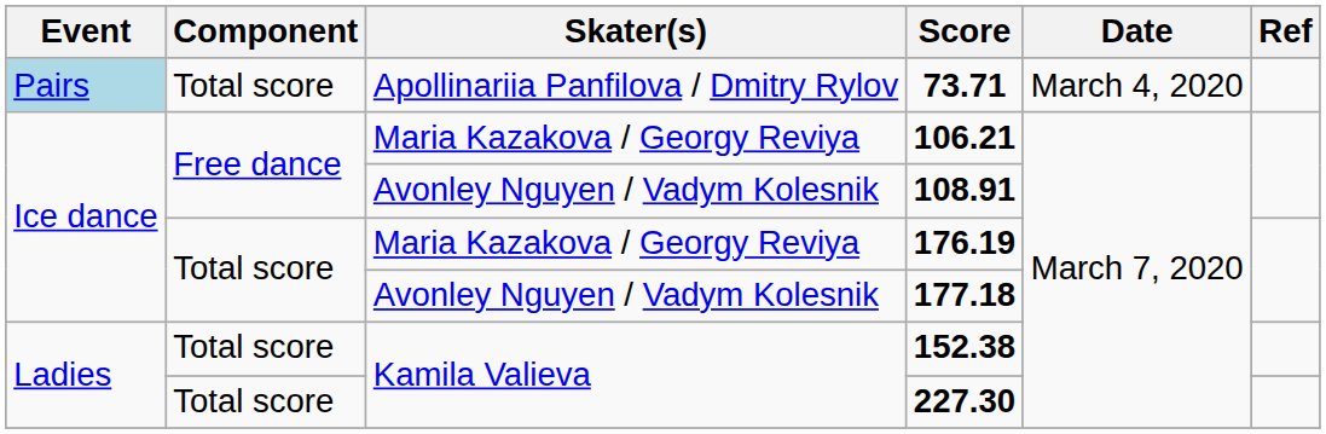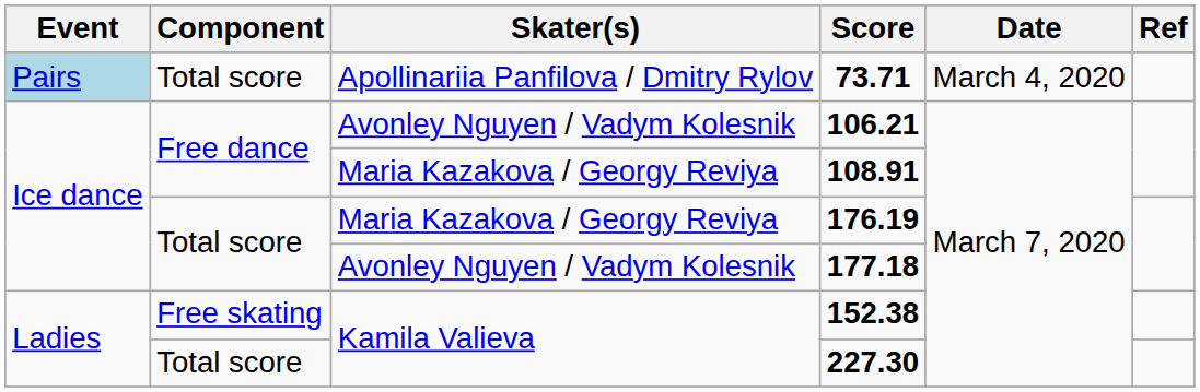106.21 | Skater(s): Maria Kazakova / Georgy Reviya -> Avonley Nguyen / Vadym Kolesnik
108.91 | Skater(s): Avonley Nguyen / Vadym Kolesnik -> Maria Kazakova / Georgy Reviya
152.38 | Component: Total score -> Free skating
